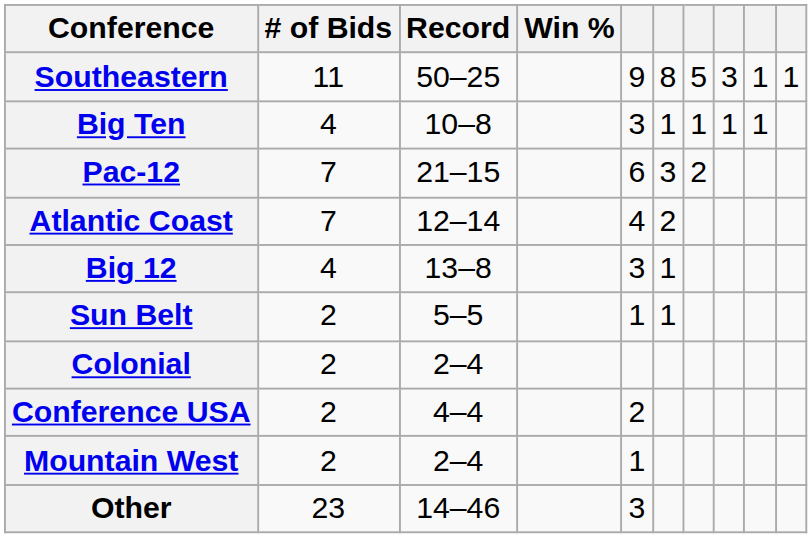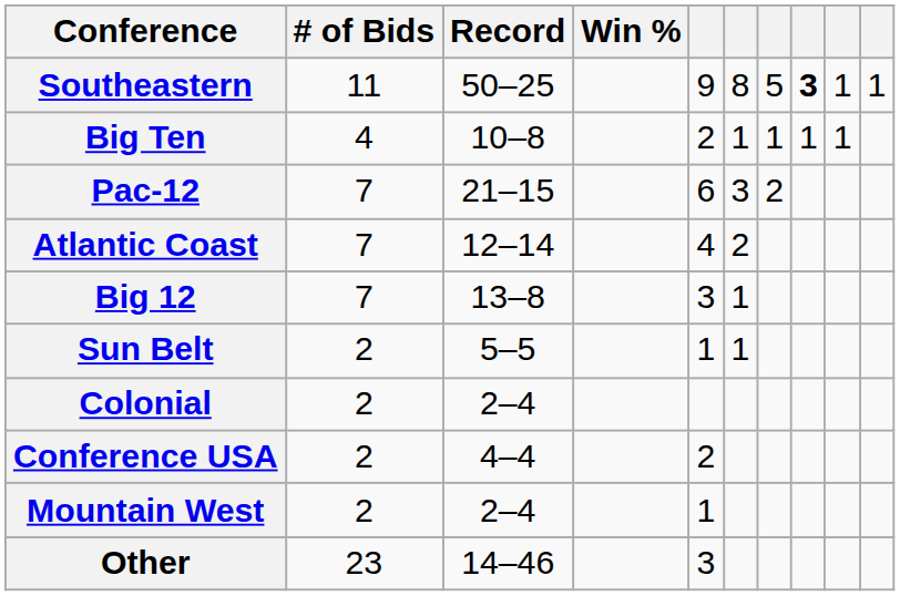Southeastern | column 8: normal -> bold
Big Ten | column 5: 3 -> 2
Big 12 | # of Bids: 4 -> 7
